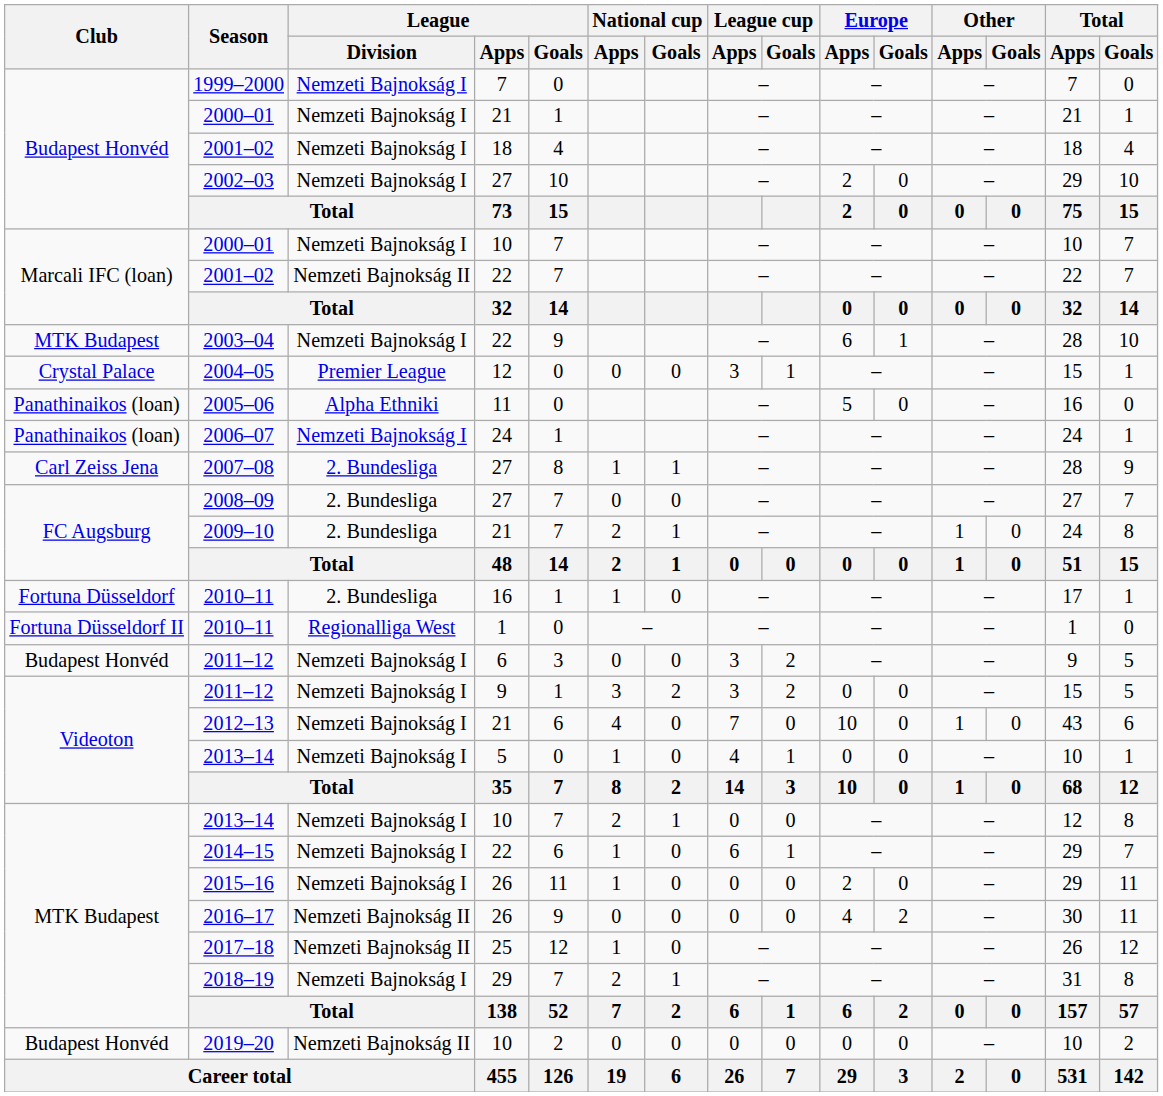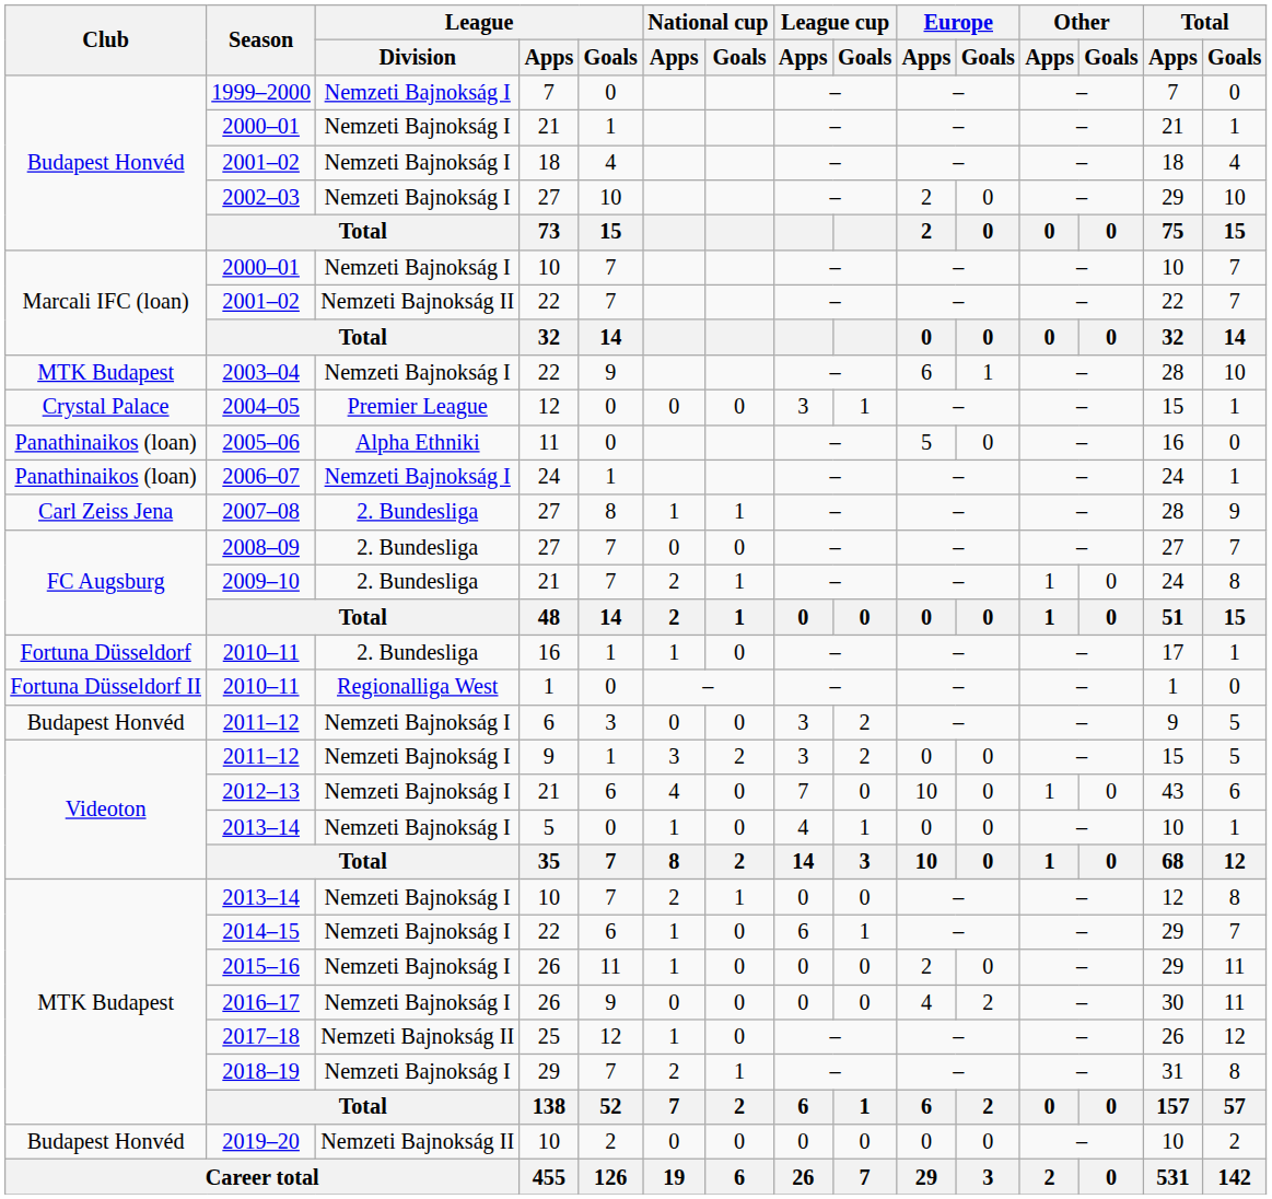2016–17 | League / Division: Nemzeti Bajnokság II -> Nemzeti Bajnokság I
